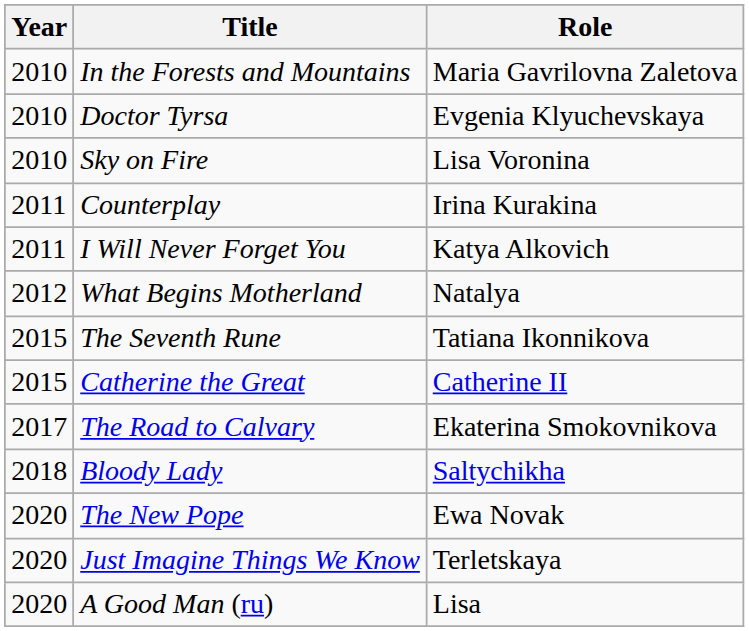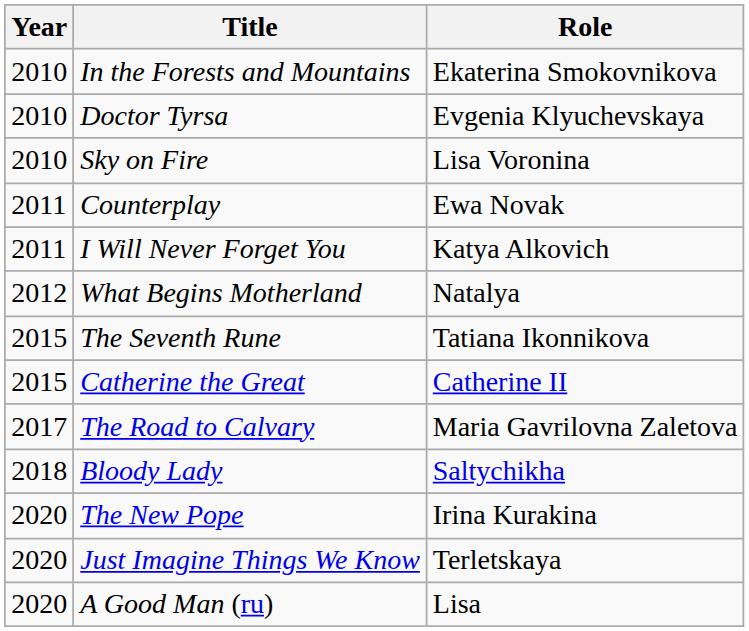In the Forests and Mountains | Role: Maria Gavrilovna Zaletova -> Ekaterina Smokovnikova
Counterplay | Role: Irina Kurakina -> Ewa Novak
The Road to Calvary | Role: Ekaterina Smokovnikova -> Maria Gavrilovna Zaletova
The New Pope | Role: Ewa Novak -> Irina Kurakina
